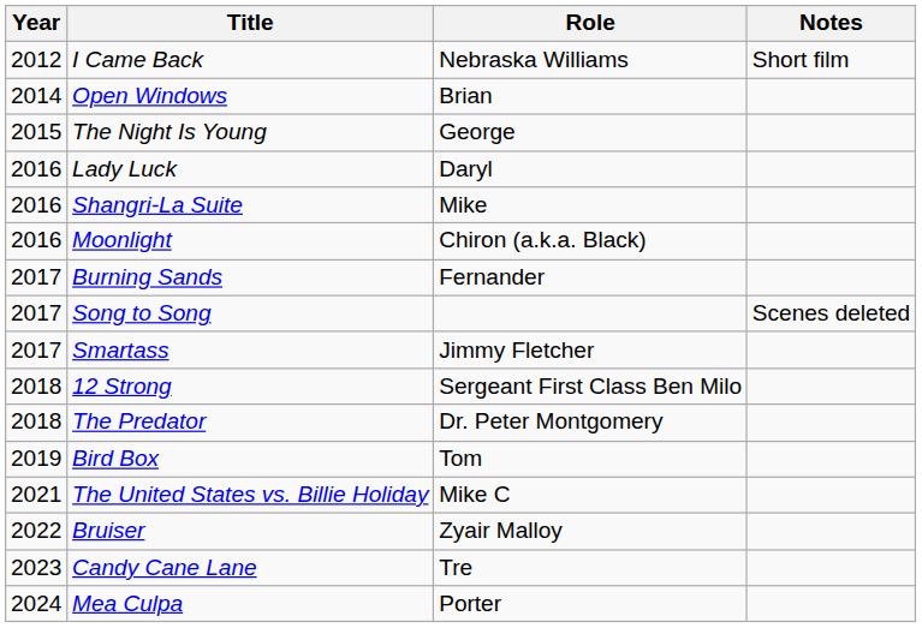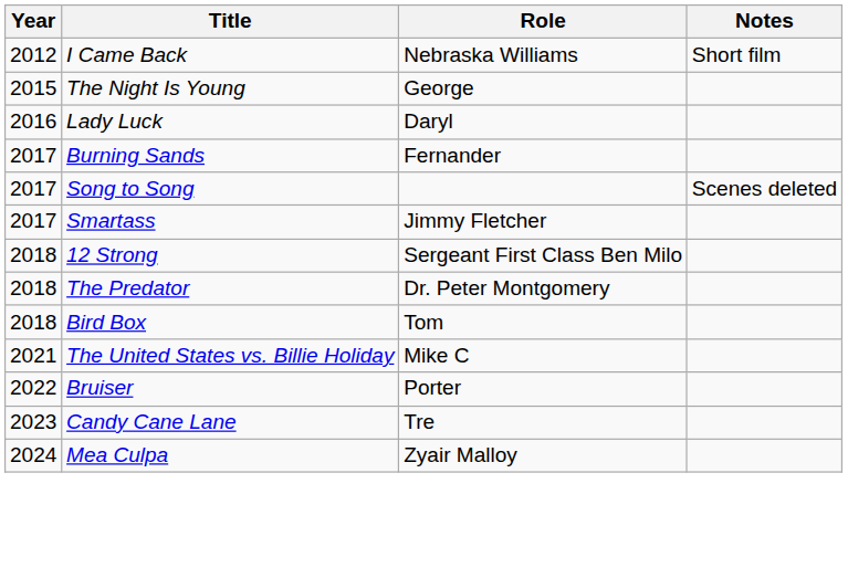- row: 2014 | Open Windows | Brian
- row: 2016 | Shangri-La Suite | Mike
- row: 2016 | Moonlight | Chiron (a.k.a. Black)
Bird Box | Year: 2019 -> 2018
Bruiser | Role: Zyair Malloy -> Porter
Mea Culpa | Role: Porter -> Zyair Malloy
